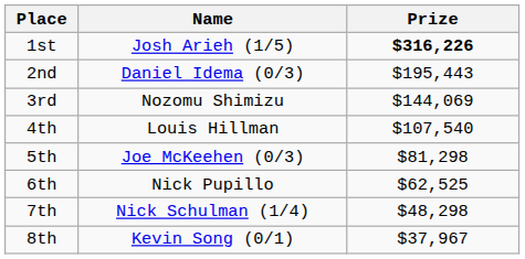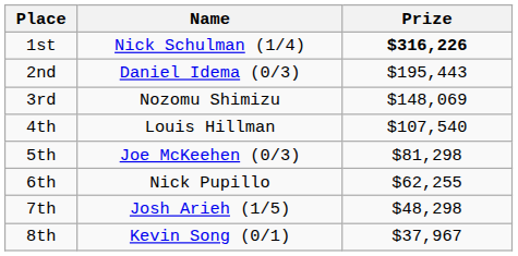1st | Name: Josh Arieh (1/5) -> Nick Schulman (1/4)
3rd | Prize: $144,069 -> $148,069
6th | Prize: $62,525 -> $62,255
7th | Name: Nick Schulman (1/4) -> Josh Arieh (1/5)
